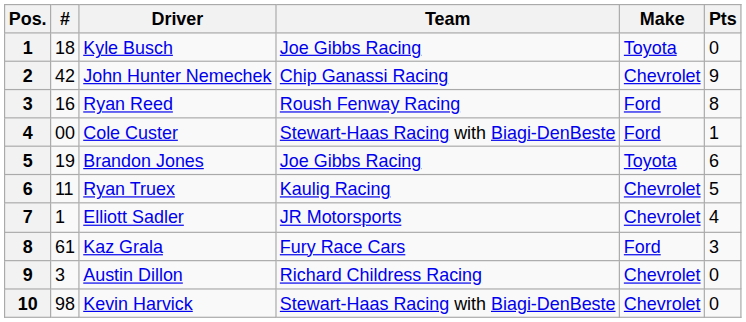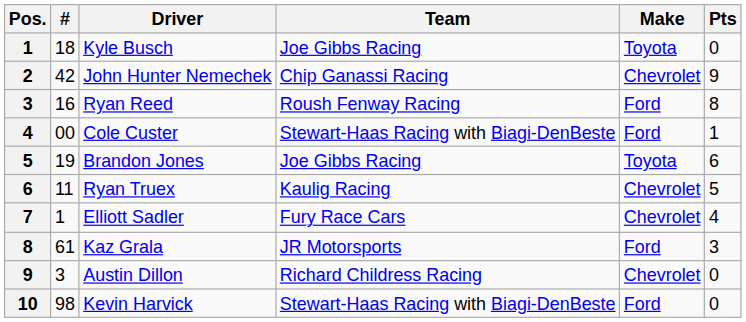Elliott Sadler | Team: JR Motorsports -> Fury Race Cars
Kaz Grala | Team: Fury Race Cars -> JR Motorsports
Kevin Harvick | Make: Chevrolet -> Ford
